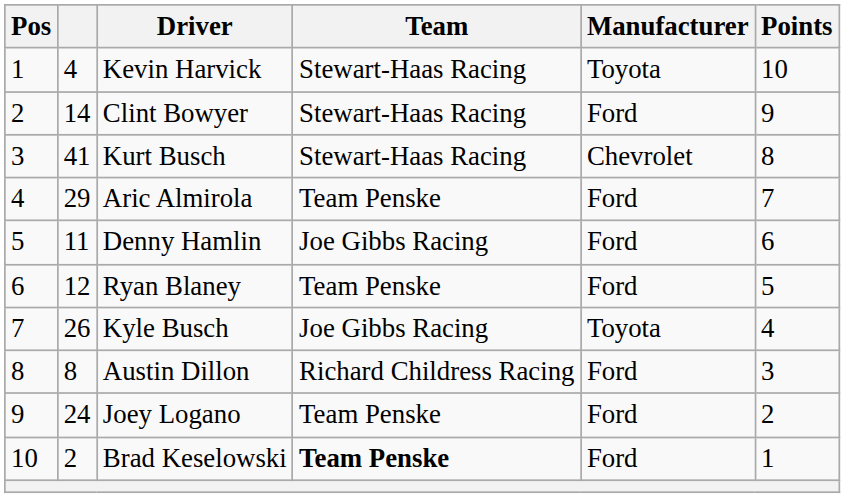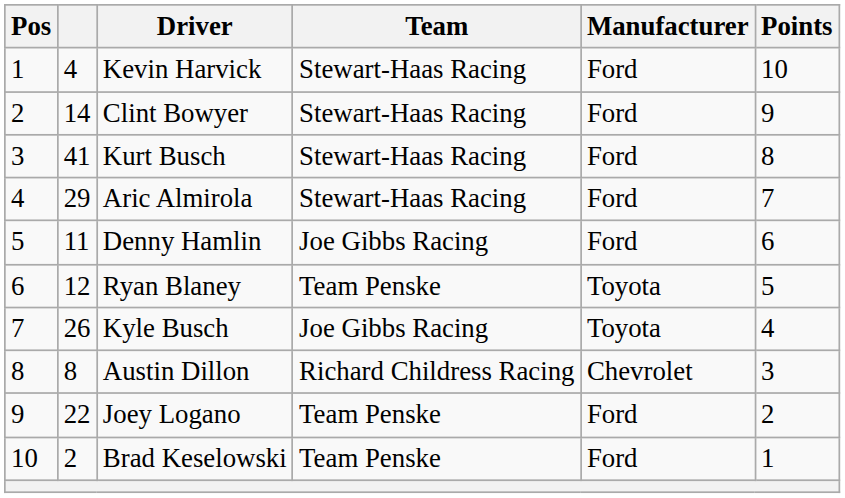Kevin Harvick | Manufacturer: Toyota -> Ford
Kurt Busch | Manufacturer: Chevrolet -> Ford
Aric Almirola | Team: Team Penske -> Stewart-Haas Racing
Ryan Blaney | Manufacturer: Ford -> Toyota
Austin Dillon | Manufacturer: Ford -> Chevrolet
Joey Logano | column 2: 24 -> 22
Brad Keselowski | Team: bold -> normal
